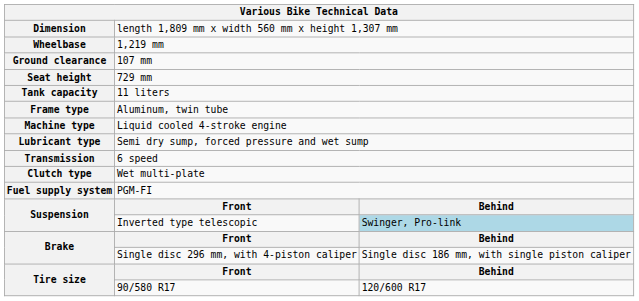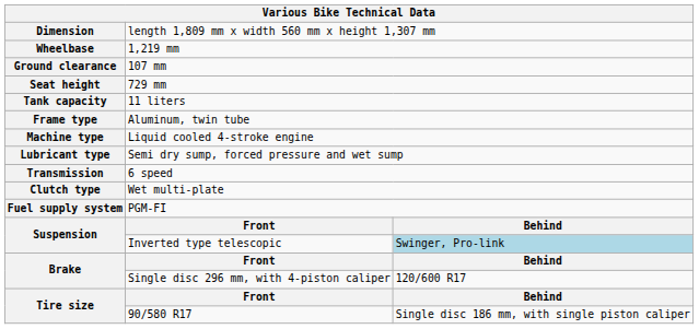Brake / Single disc 296 mm, with 4-piston caliper | column 3: Single disc 186 mm, with single piston caliper -> 120/600 R17
Tire size / 90/580 R17 | column 3: 120/600 R17 -> Single disc 186 mm, with single piston caliper
